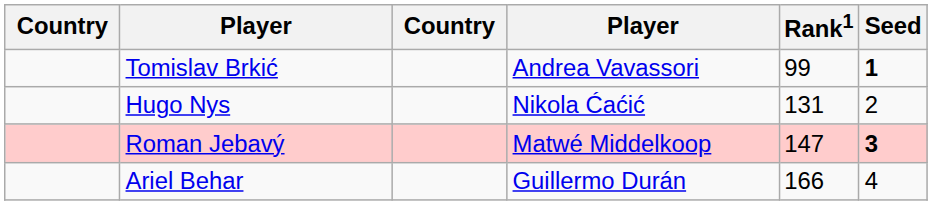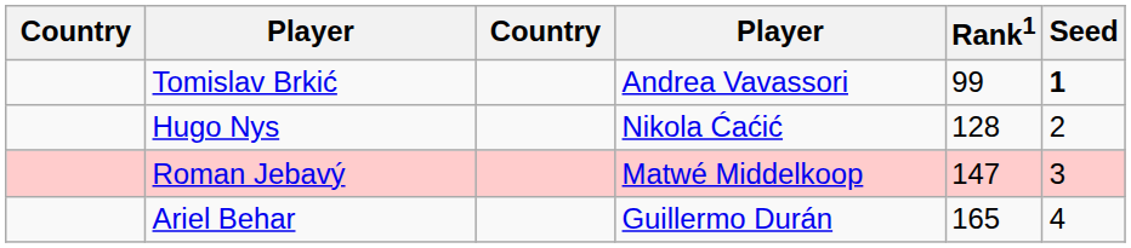Hugo Nys | Rank1: 131 -> 128
Roman Jebavý | Seed: bold -> normal
Ariel Behar | Rank1: 166 -> 165
